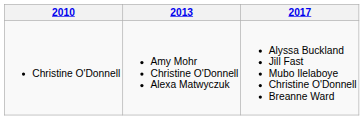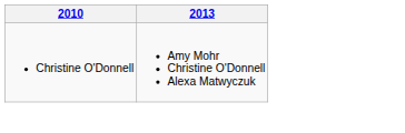- column: 2017 | Alyssa Buckland Jill Fast Mubo Ilelaboye Christine O'Donnell Breanne Ward
